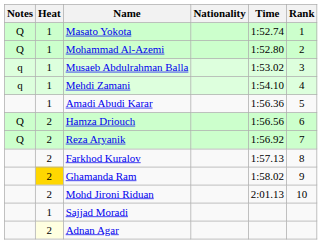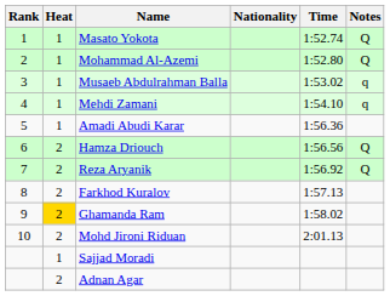columns swapped: Rank <-> Notes
Adnan Agar | Heat: lightyellow background -> no background
